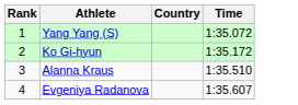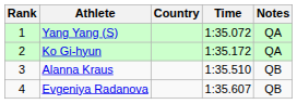+ column: Notes | QA | QA | QB | QB
